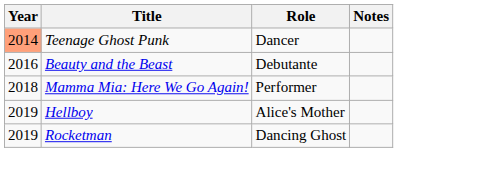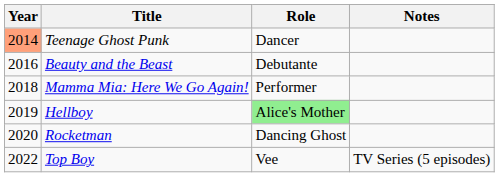Hellboy | Role: no background -> lightgreen background
Rocketman | Year: 2019 -> 2020
+ row: 2022 | Top Boy | Vee | TV Series (5 episodes)
